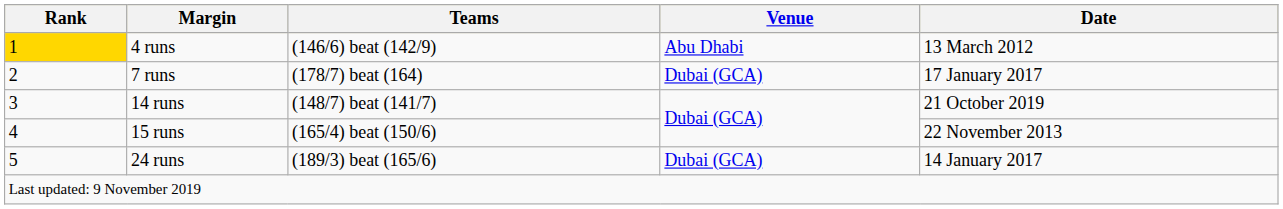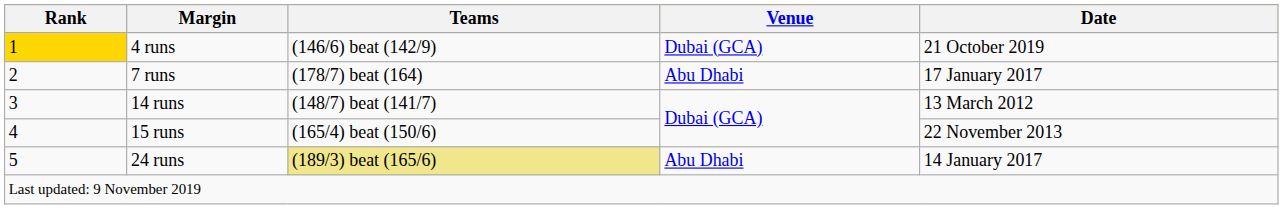4 runs | Venue: Abu Dhabi -> Dubai (GCA)
4 runs | Date: 13 March 2012 -> 21 October 2019
7 runs | Venue: Dubai (GCA) -> Abu Dhabi
14 runs | Date: 21 October 2019 -> 13 March 2012
24 runs | Teams: no background -> khaki background
24 runs | Venue: Dubai (GCA) -> Abu Dhabi
